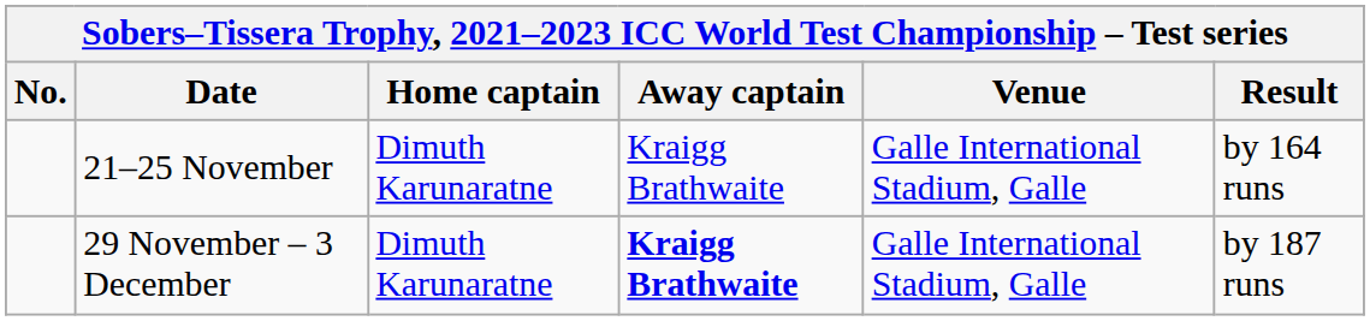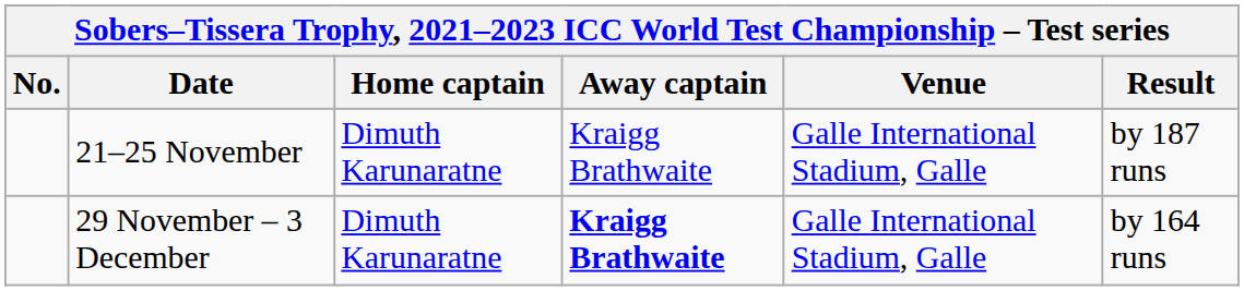21–25 November | Result: by 164 runs -> by 187 runs
29 November – 3 December | Result: by 187 runs -> by 164 runs
